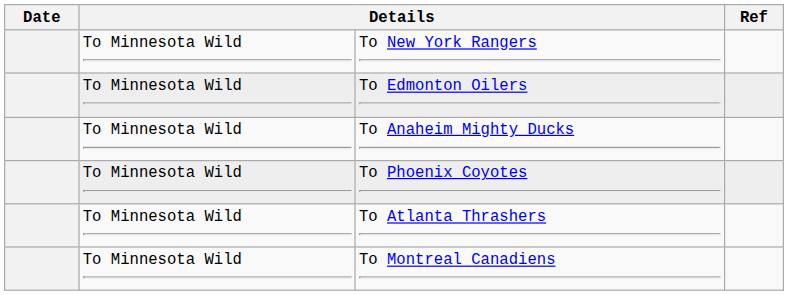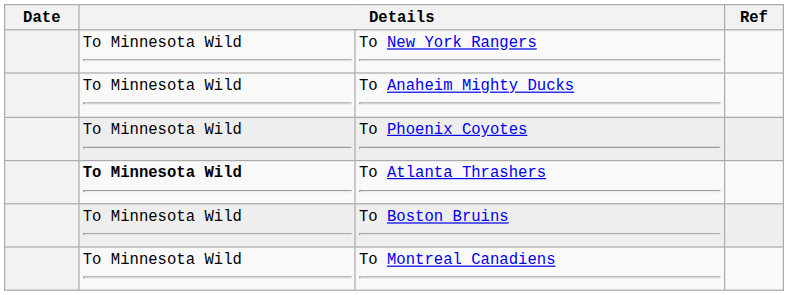- row: To Minnesota Wild | To Edmonton Oilers
To Atlanta Thrashers | column 2: normal -> bold
+ row: To Minnesota Wild | To Boston Bruins
